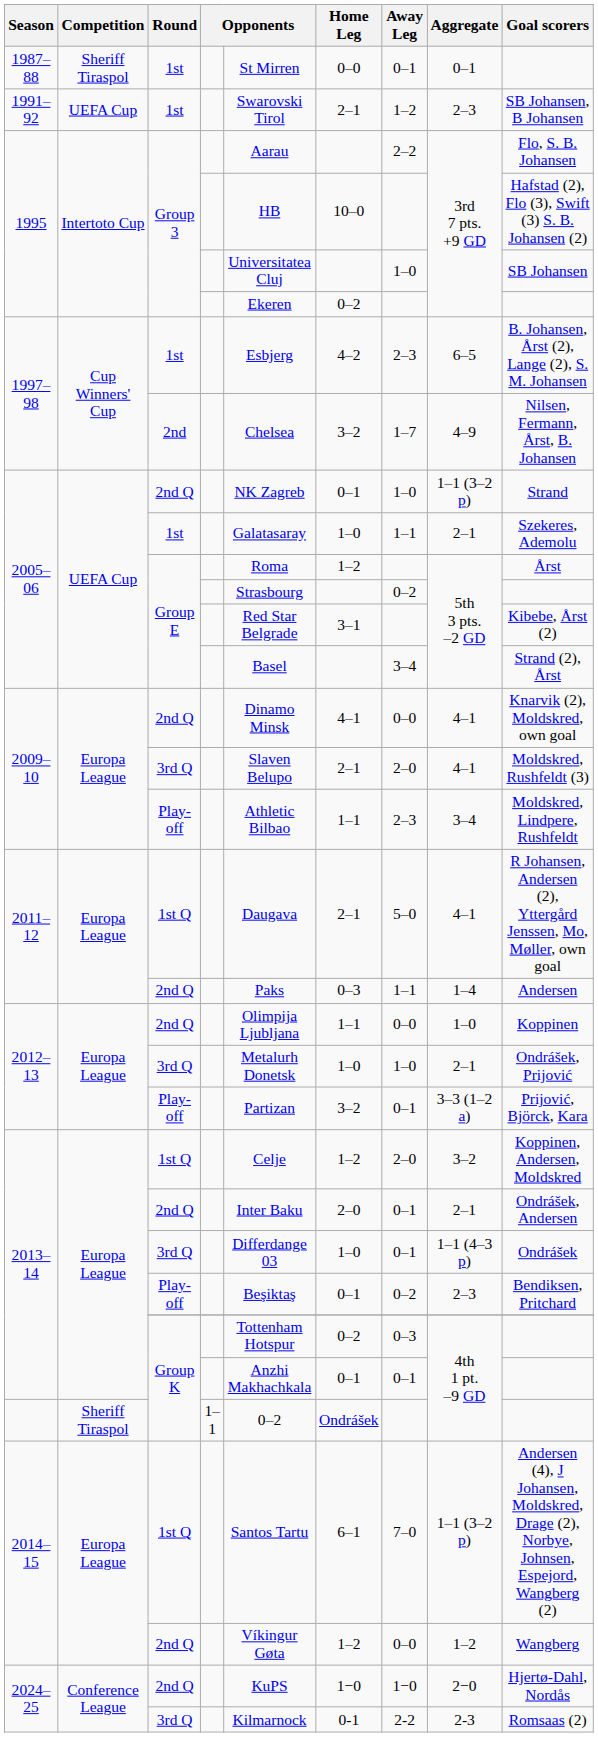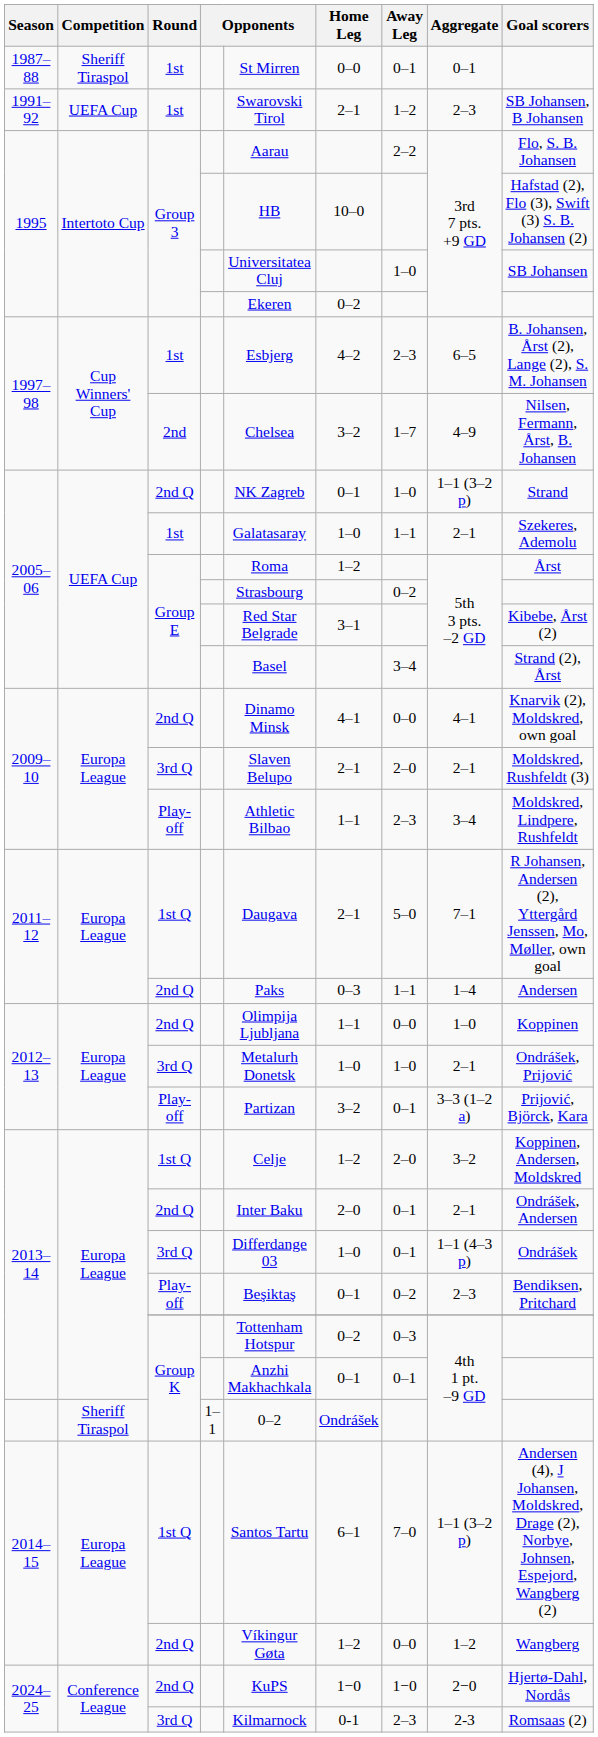2009–10 / 3rd Q | Aggregate: 4–1 -> 2–1
2011–12 / 1st Q | Aggregate: 4–1 -> 7–1
2024–25 / 3rd Q | Away Leg: 2-2 -> 2–3
